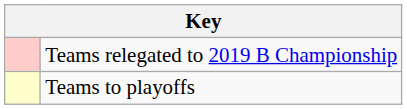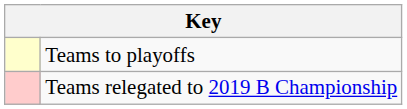rows swapped: Teams to playoffs <-> Teams relegated to 2019 B Championship
